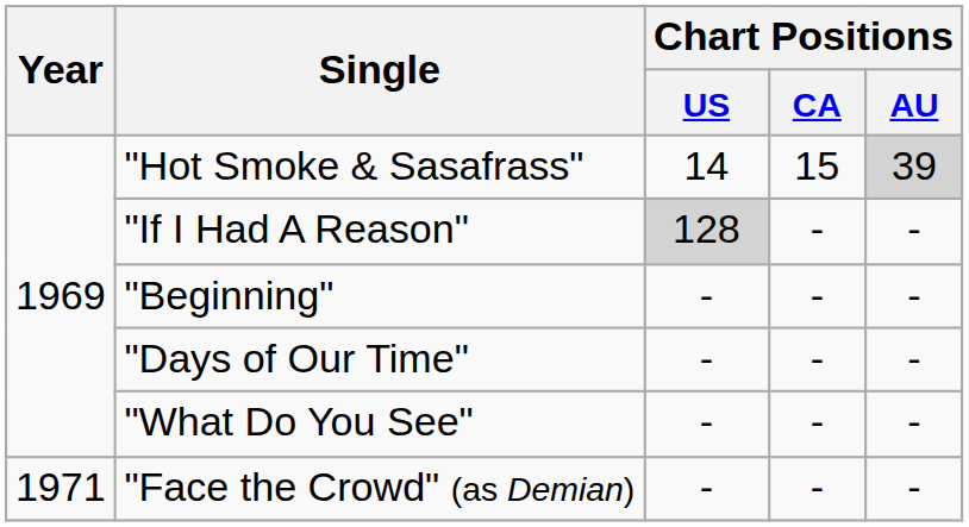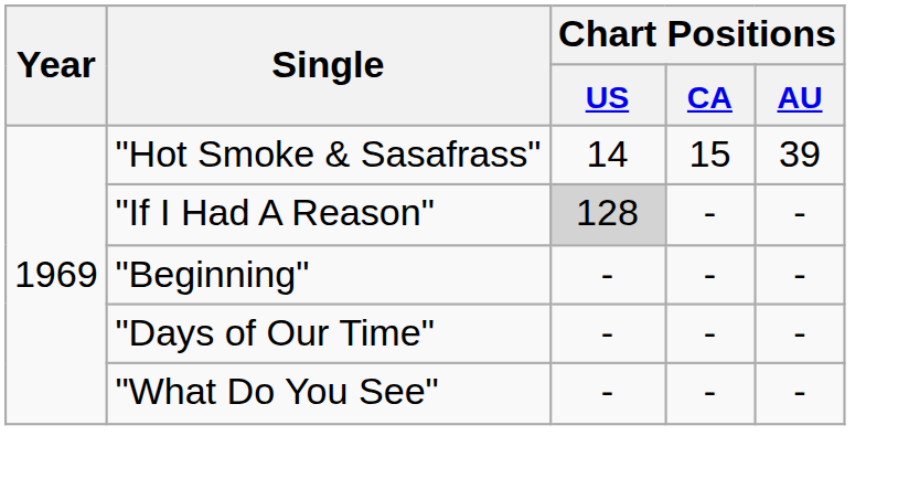"Hot Smoke & Sasafrass" | Chart Positions / AU: lightgrey background -> no background
- row: 1971 | "Face the Crowd" (as Demian) | - | - | -
